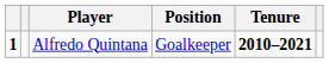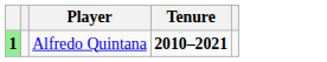- column: Position | Goalkeeper
Alfredo Quintana | column 1: no background -> lightgreen background
